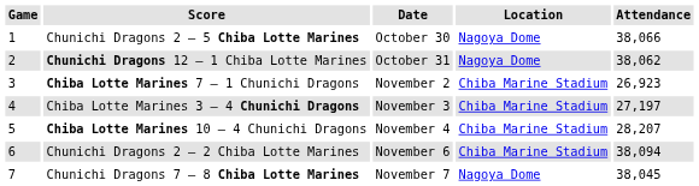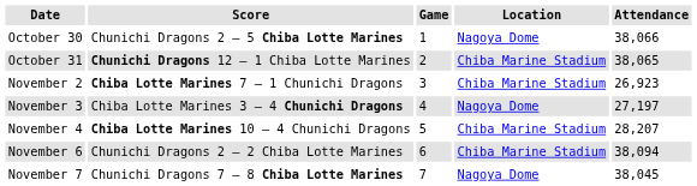columns swapped: Game <-> Date
Chunichi Dragons 12 – 1 Chiba Lotte Marines | Location: Nagoya Dome -> Chiba Marine Stadium
Chunichi Dragons 12 – 1 Chiba Lotte Marines | Attendance: 38,062 -> 38,065
Chiba Lotte Marines 3 – 4 Chunichi Dragons | Location: Chiba Marine Stadium -> Nagoya Dome
